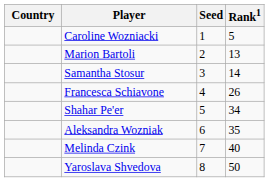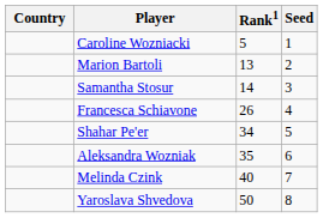columns swapped: Rank1 <-> Seed
